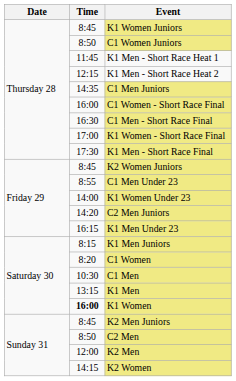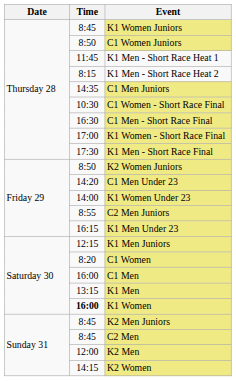K1 Men - Short Race Heat 2 | Time: 12:15 -> 8:15
C1 Women - Short Race Final | Time: 16:00 -> 10:30
K2 Women Juniors | Time: 8:45 -> 8:50
C1 Men Under 23 | Time: 8:55 -> 14:20
C2 Men Juniors | Time: 14:20 -> 8:55
K1 Men Juniors | Time: 8:15 -> 12:15
C1 Men | Time: 10:30 -> 16:00
C2 Men | Time: 8:50 -> 8:45
